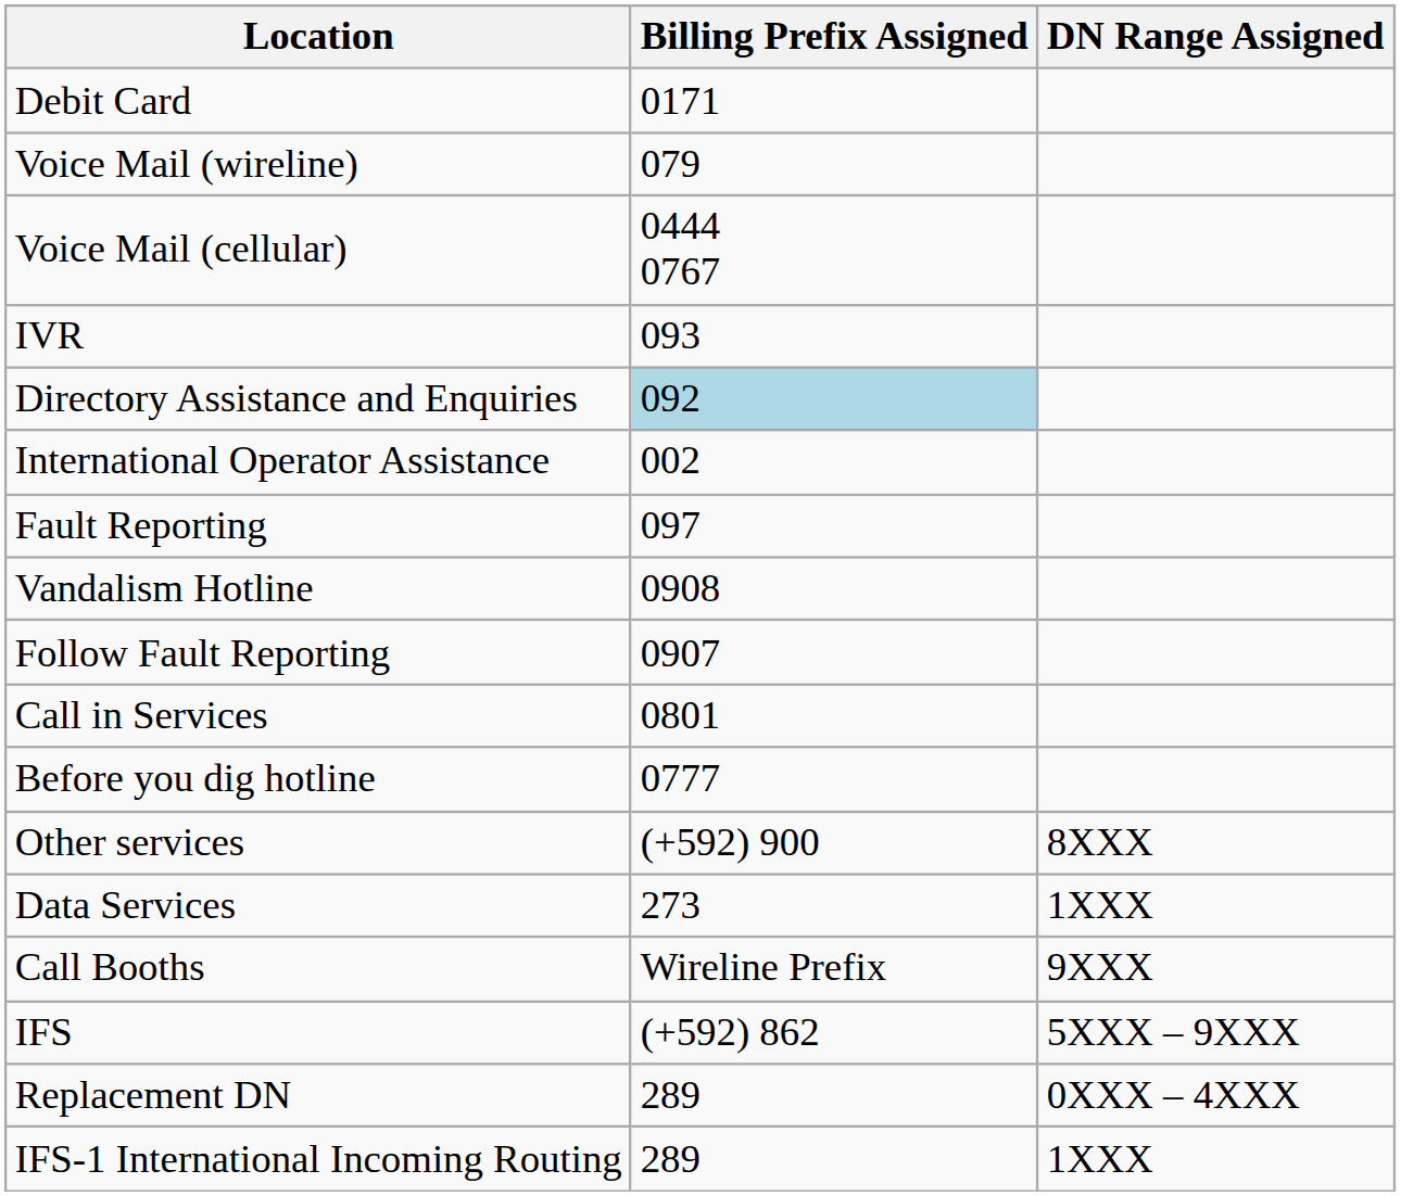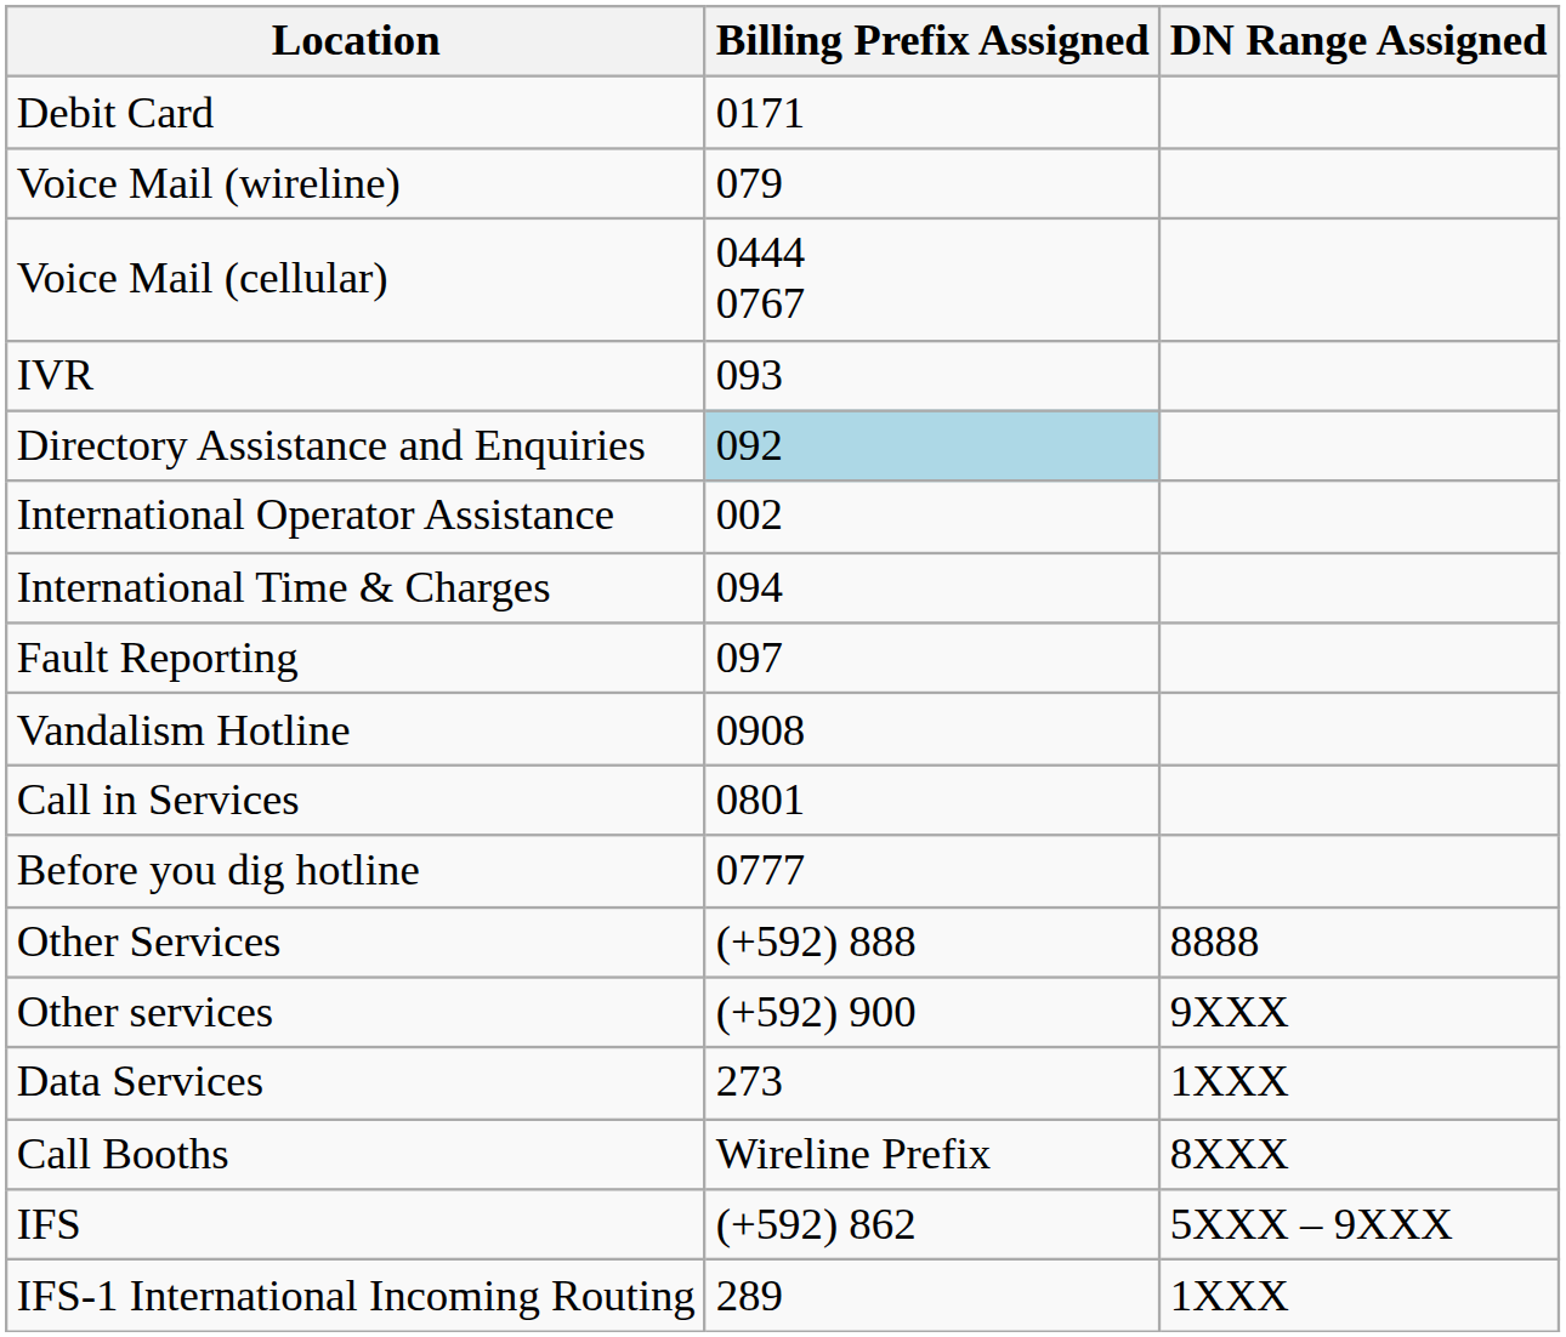+ row: International Time & Charges | 094
- row: Follow Fault Reporting | 0907
+ row: Other Services | (+592) 888 | 8888
Other services | DN Range Assigned: 8XXX -> 9XXX
Call Booths | DN Range Assigned: 9XXX -> 8XXX
- row: Replacement DN | 289 | 0XXX – 4XXX
